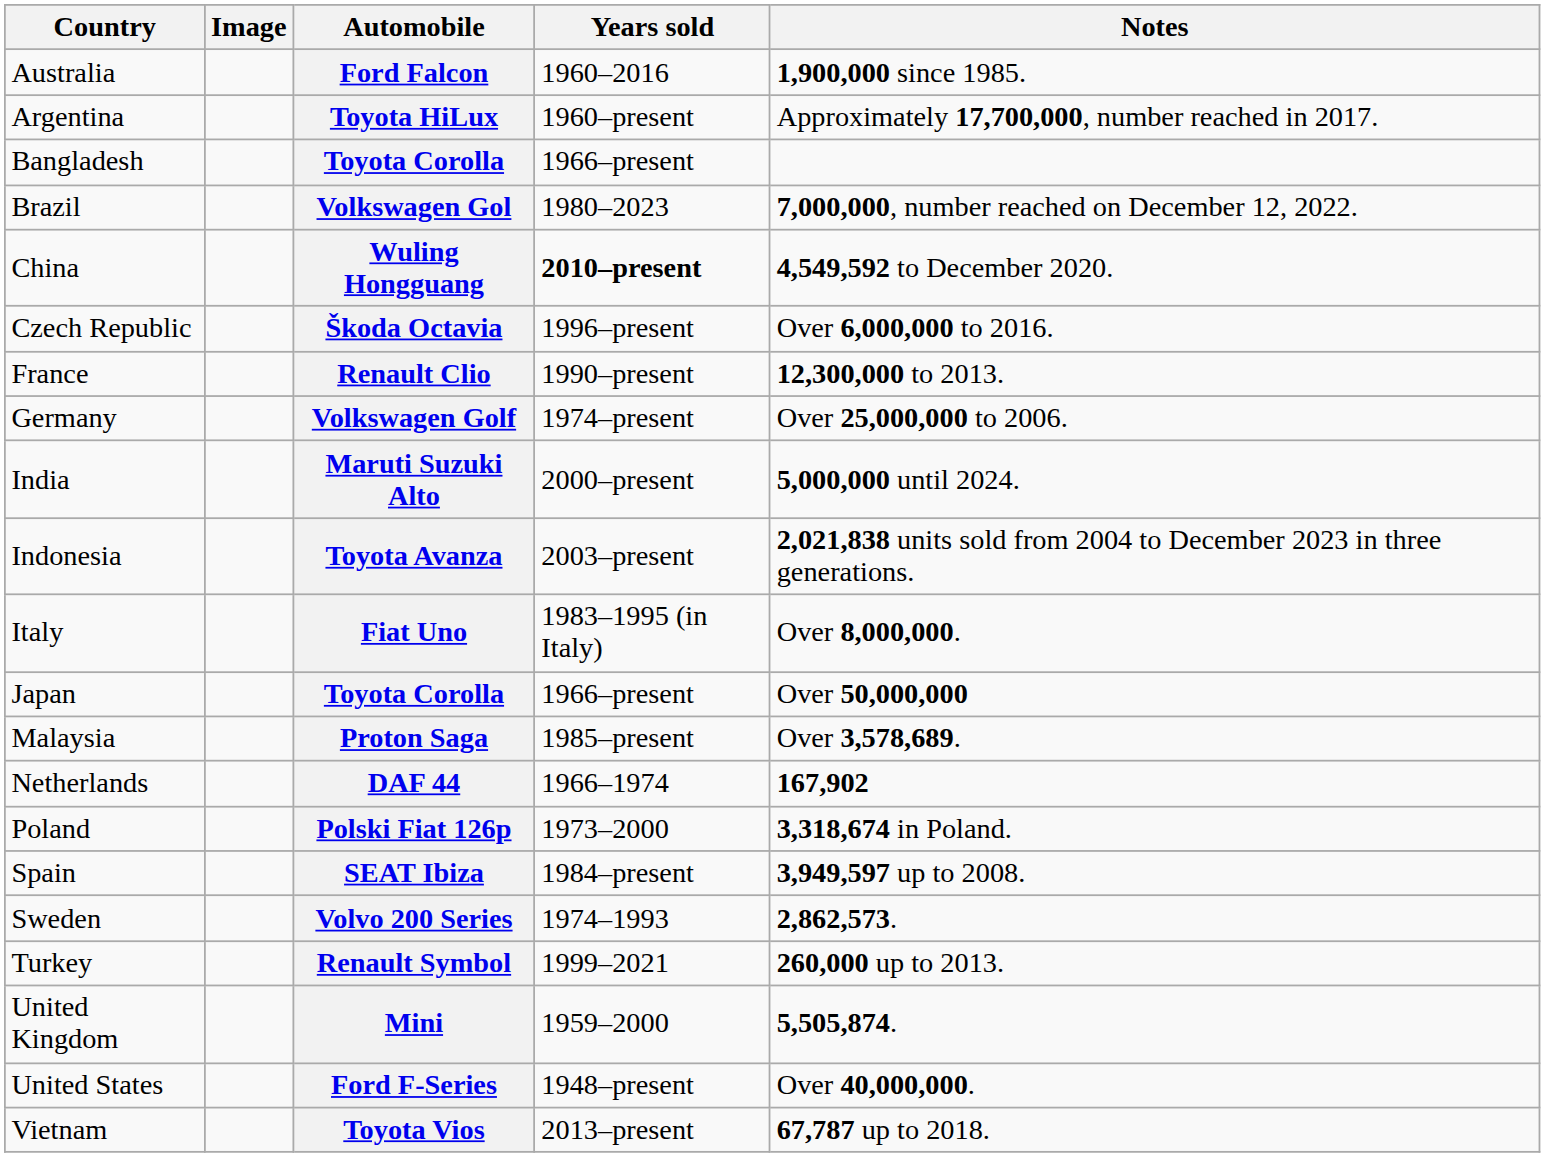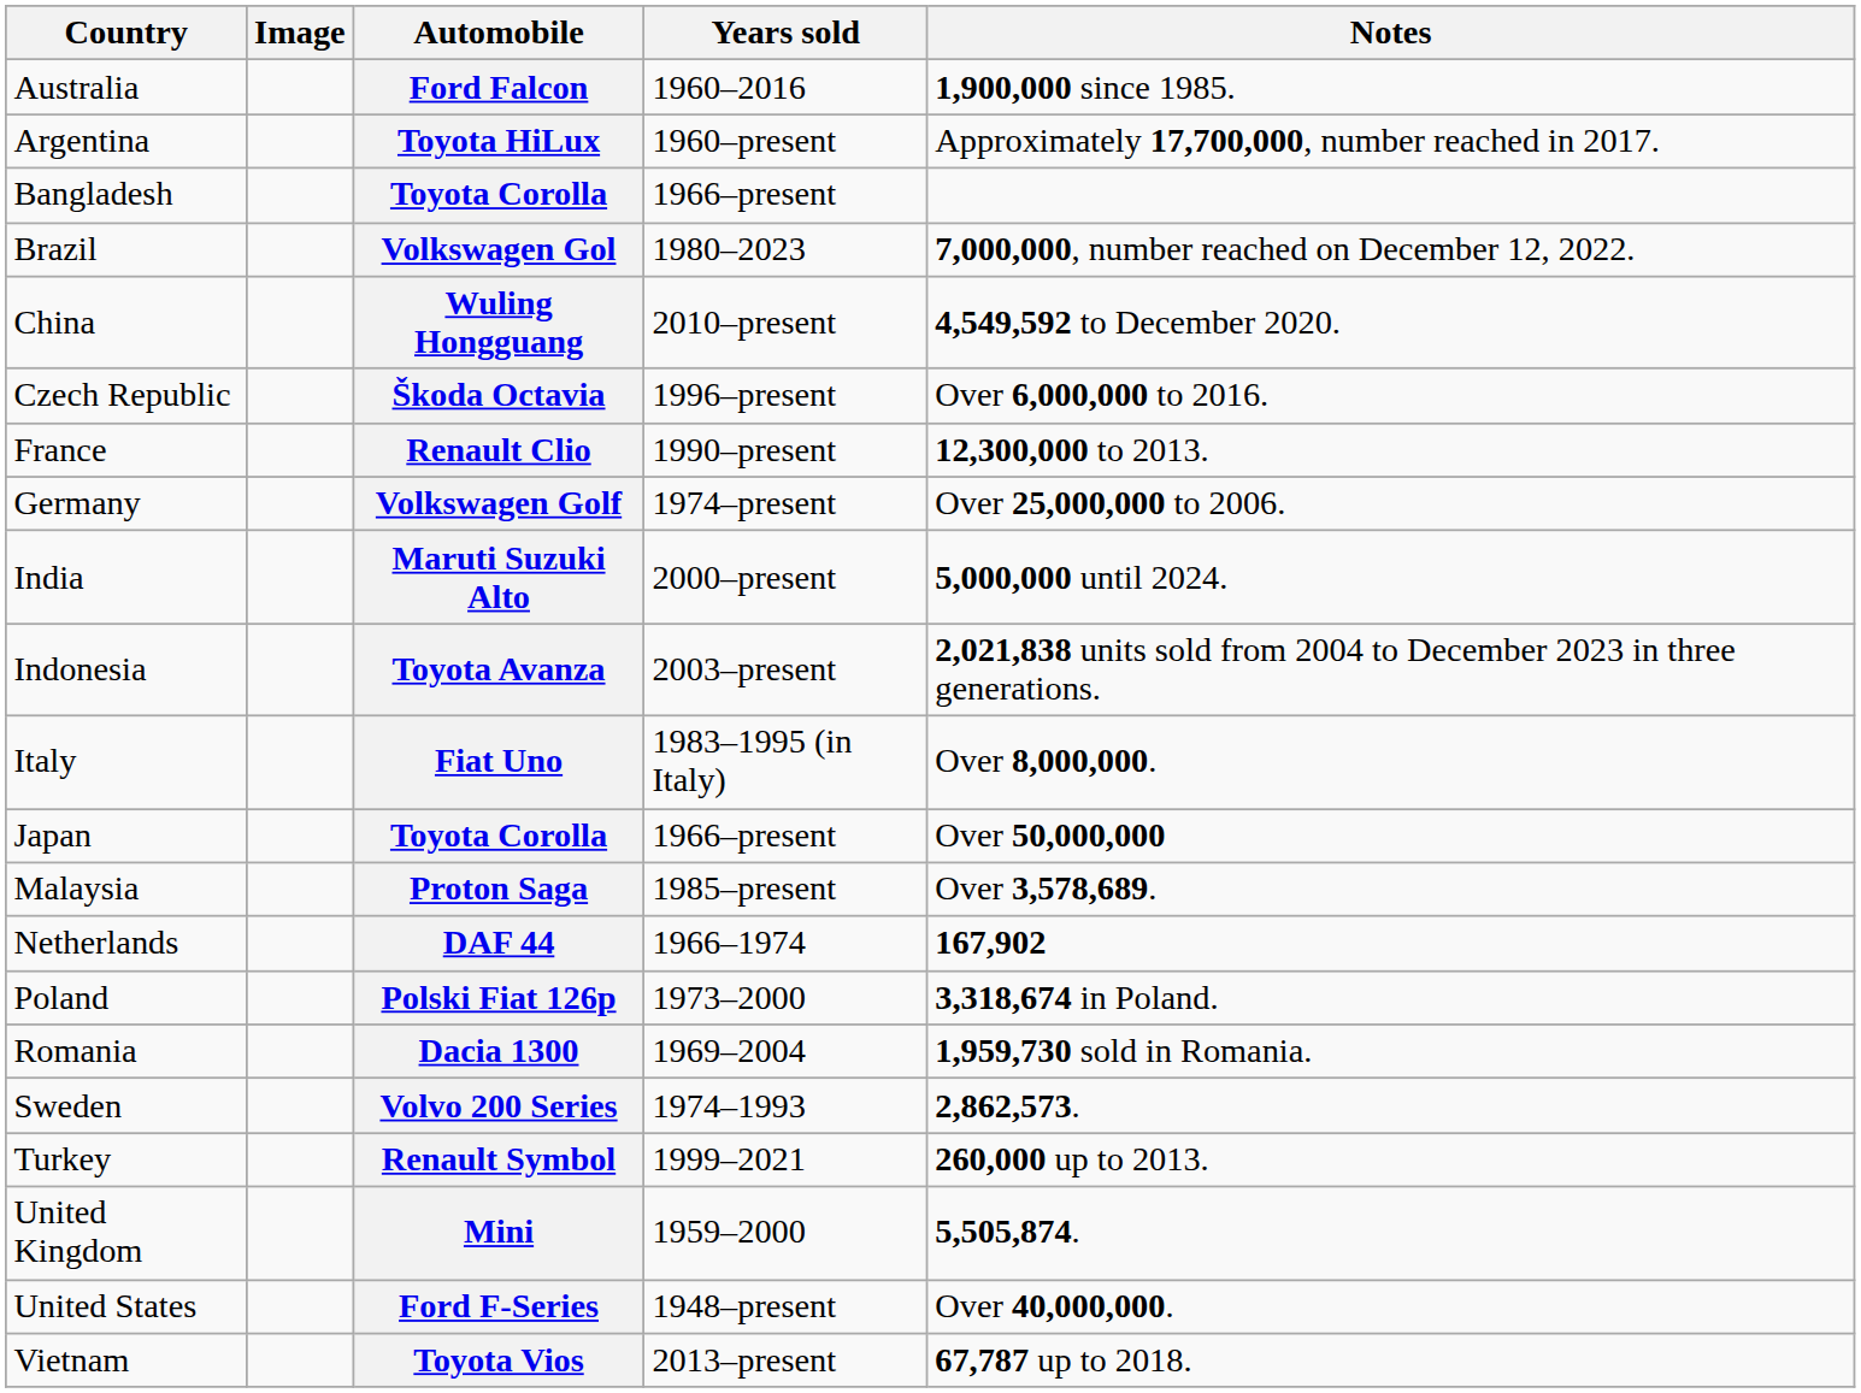Wuling Hongguang | Years sold: bold -> normal
+ row: Romania | Dacia 1300 | 1969–2004 | 1,959,730 sold in Romania.
- row: Spain | SEAT Ibiza | 1984–present | 3,949,597 up to 2008.
